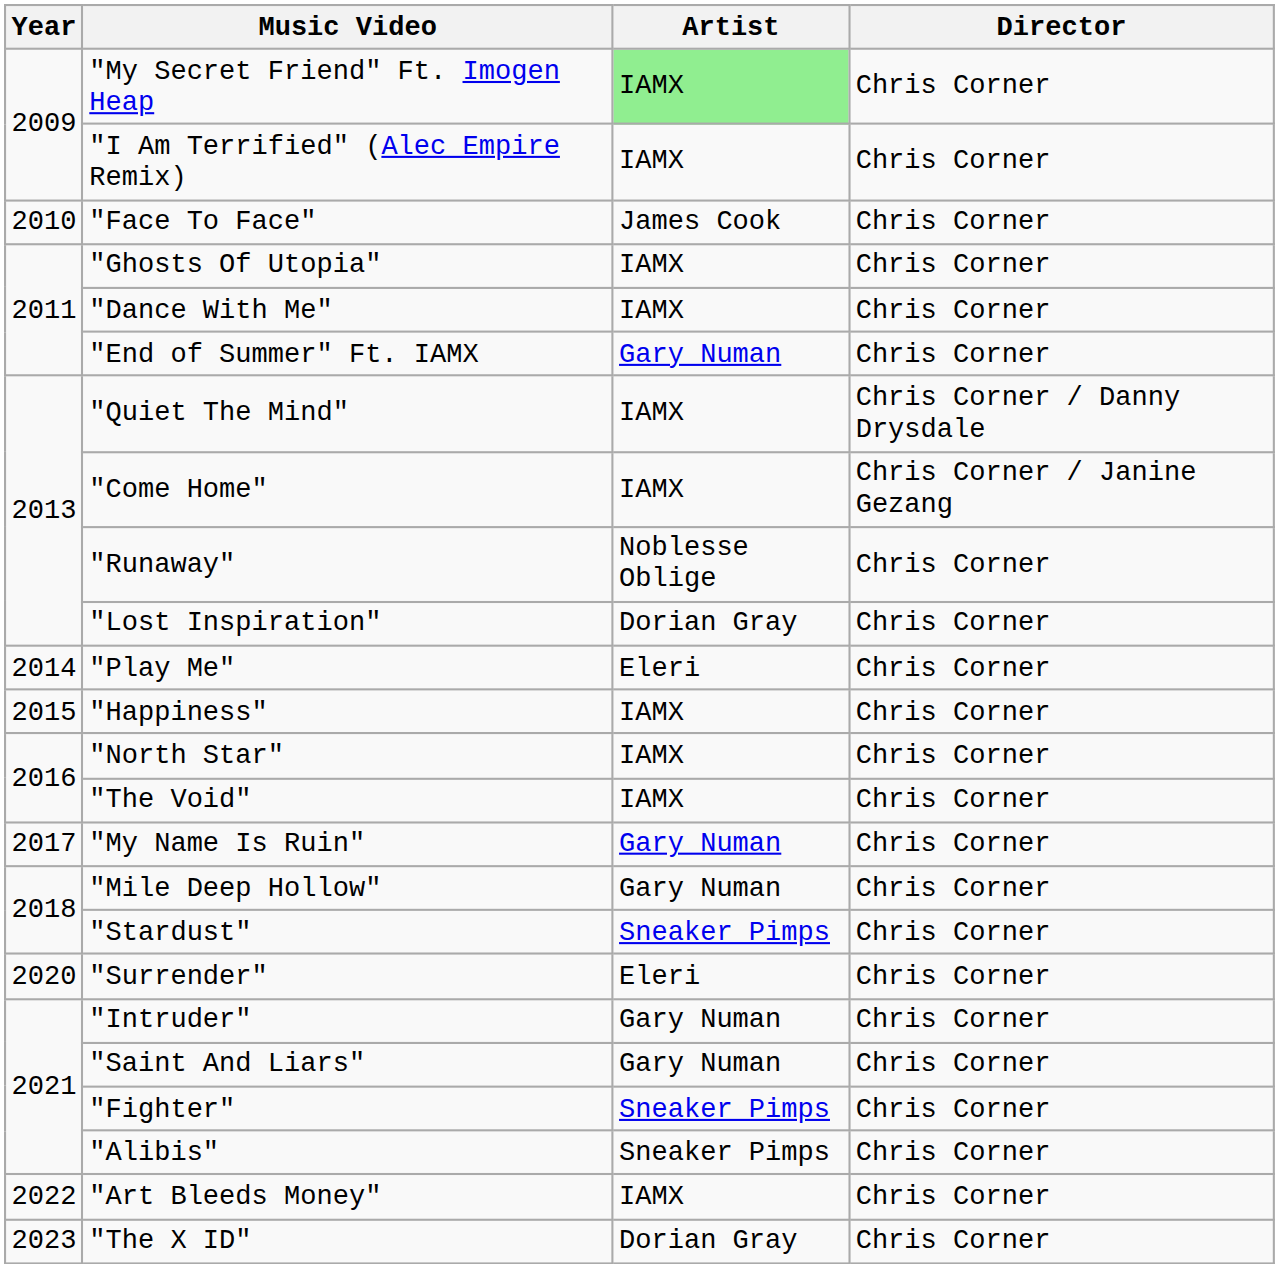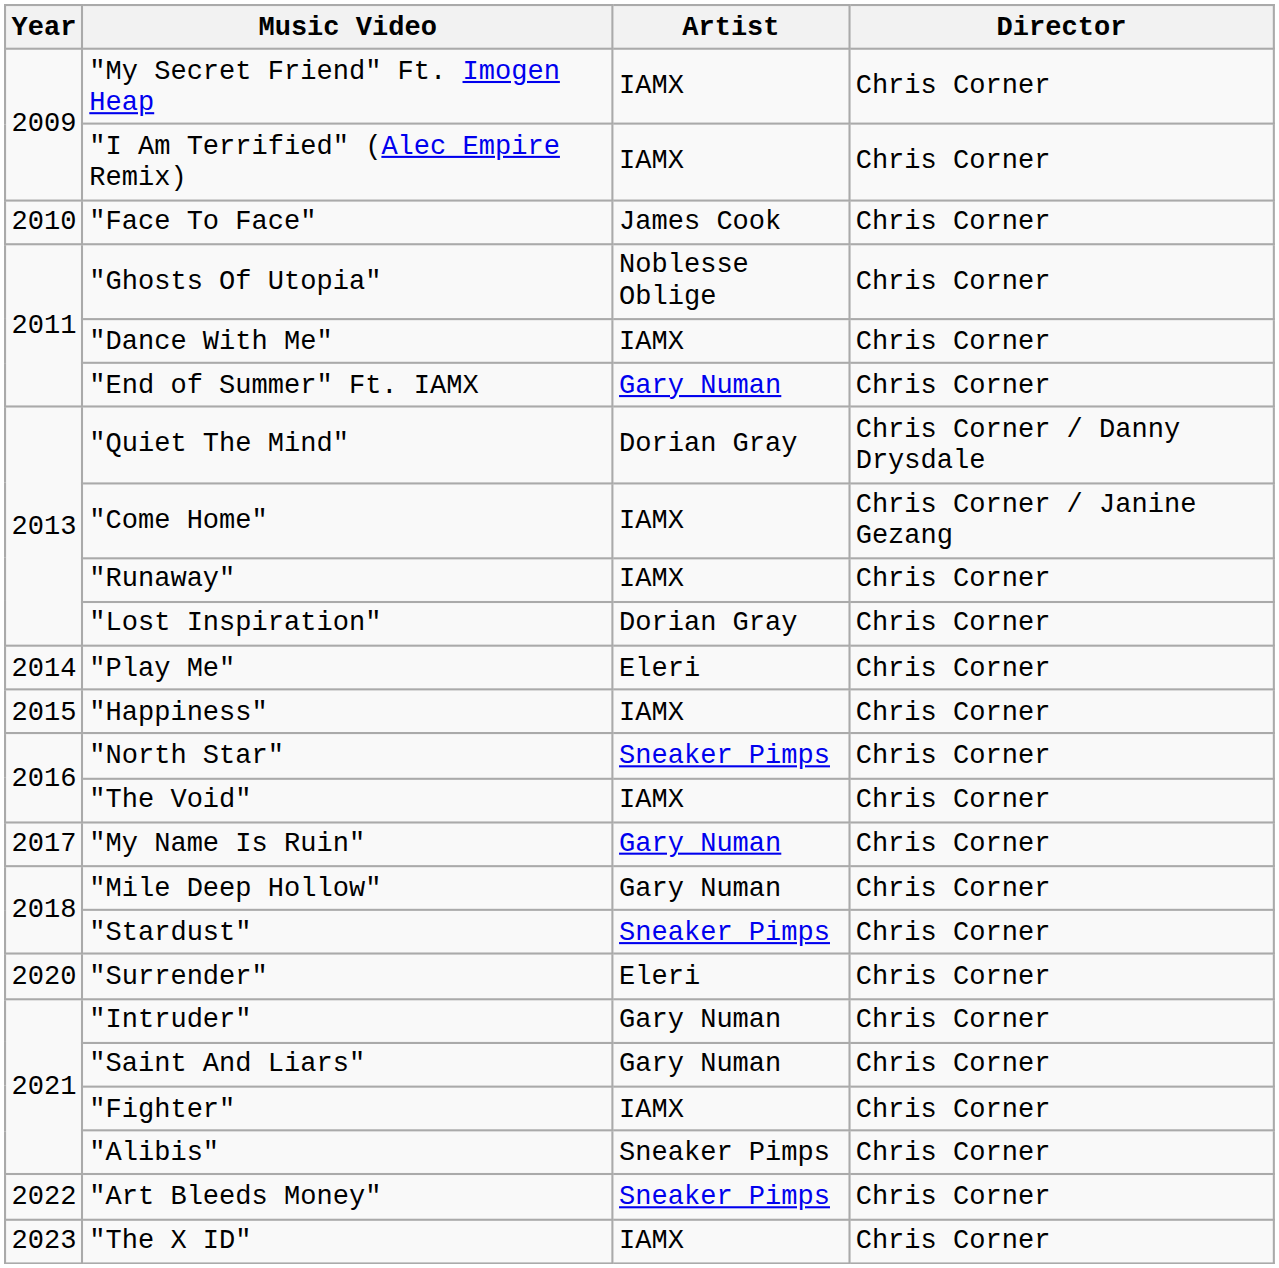"My Secret Friend" Ft. Imogen Heap | Artist: lightgreen background -> no background
"Ghosts Of Utopia" | Artist: IAMX -> Noblesse Oblige
"Quiet The Mind" | Artist: IAMX -> Dorian Gray
"Runaway" | Artist: Noblesse Oblige -> IAMX
"North Star" | Artist: IAMX -> Sneaker Pimps
"Fighter" | Artist: Sneaker Pimps -> IAMX
"Art Bleeds Money" | Artist: IAMX -> Sneaker Pimps
"The X ID" | Artist: Dorian Gray -> IAMX
